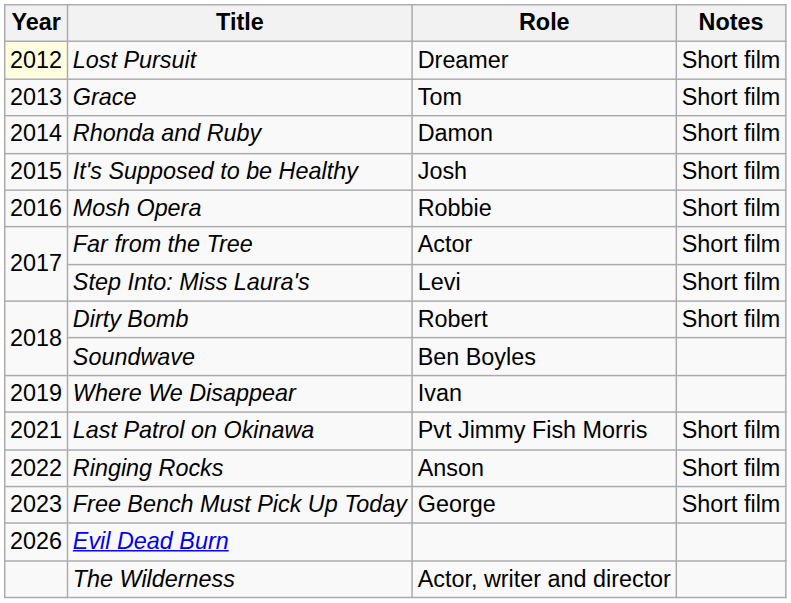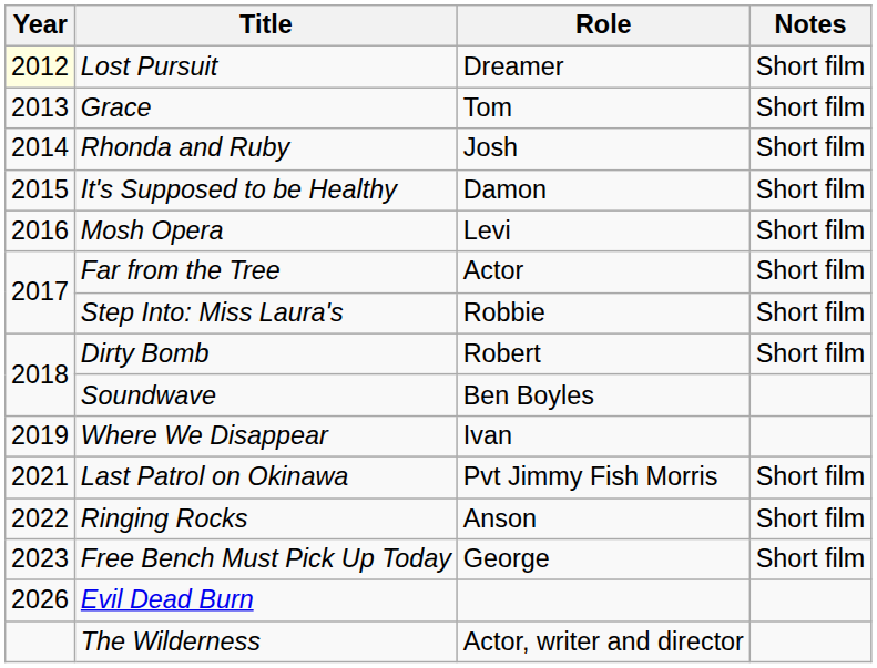Rhonda and Ruby | Role: Damon -> Josh
It's Supposed to be Healthy | Role: Josh -> Damon
Mosh Opera | Role: Robbie -> Levi
Step Into: Miss Laura's | Role: Levi -> Robbie
